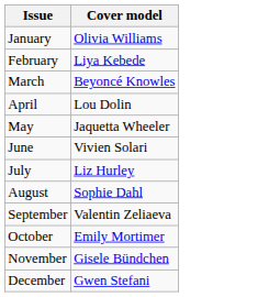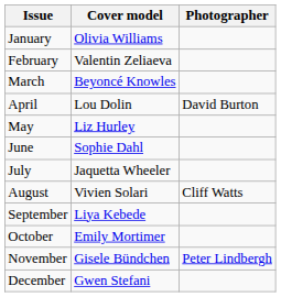+ column: Photographer | David Burton | Cliff Watts | Peter Lindbergh
February | Cover model: Liya Kebede -> Valentin Zeliaeva
May | Cover model: Jaquetta Wheeler -> Liz Hurley
June | Cover model: Vivien Solari -> Sophie Dahl
July | Cover model: Liz Hurley -> Jaquetta Wheeler
August | Cover model: Sophie Dahl -> Vivien Solari
September | Cover model: Valentin Zeliaeva -> Liya Kebede
